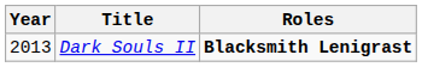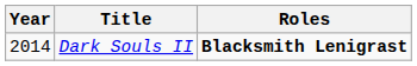Dark Souls II | Year: 2013 -> 2014
